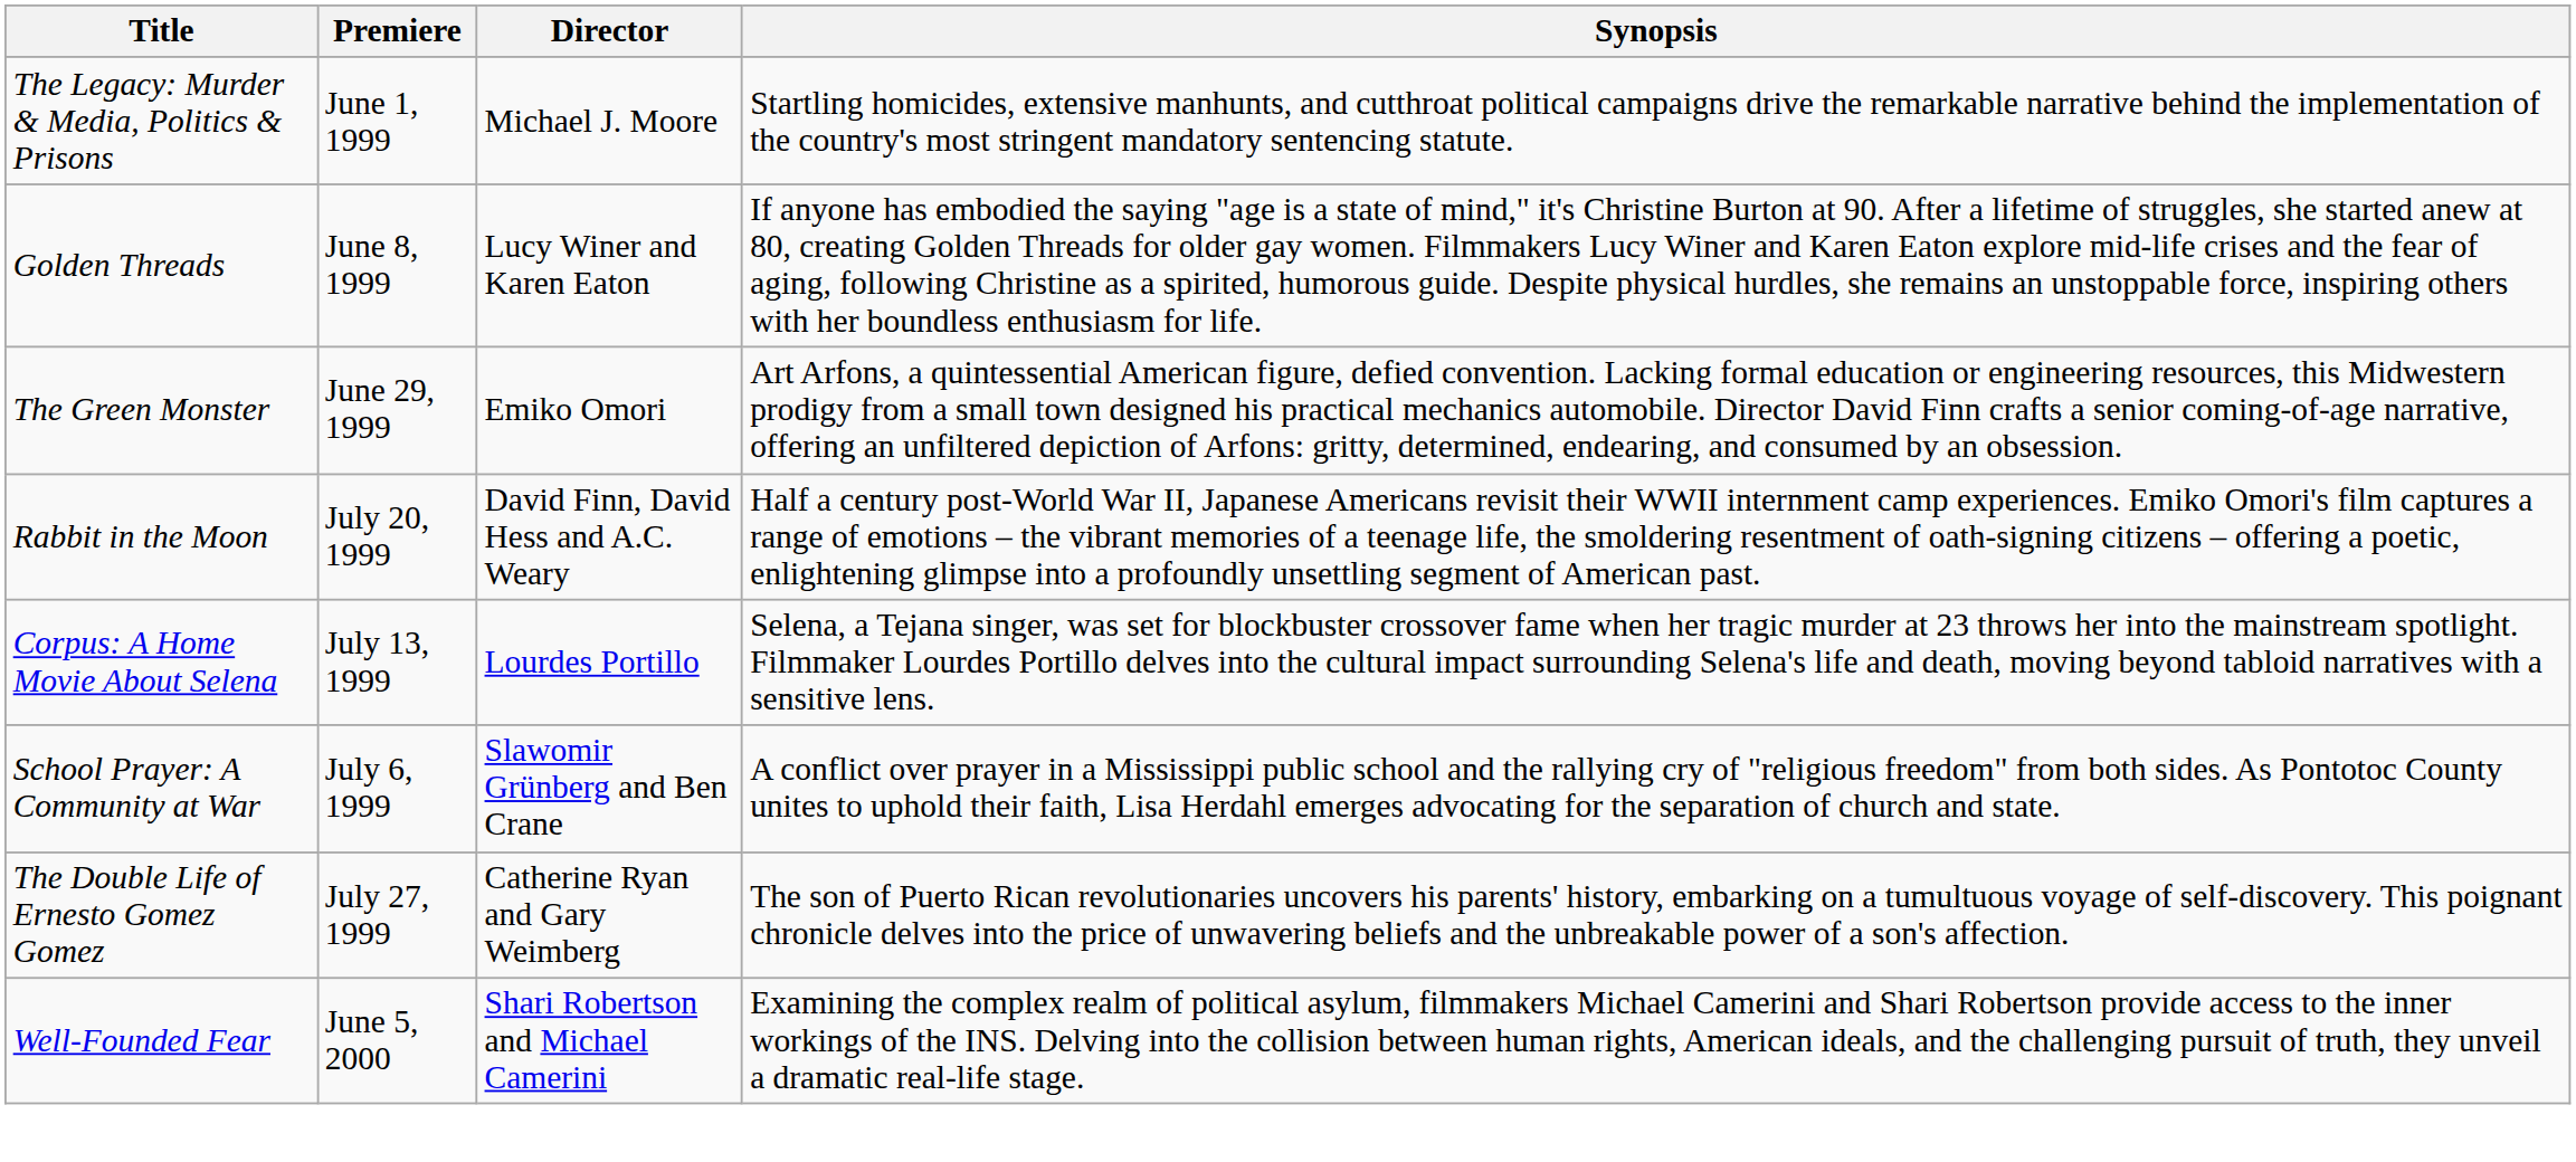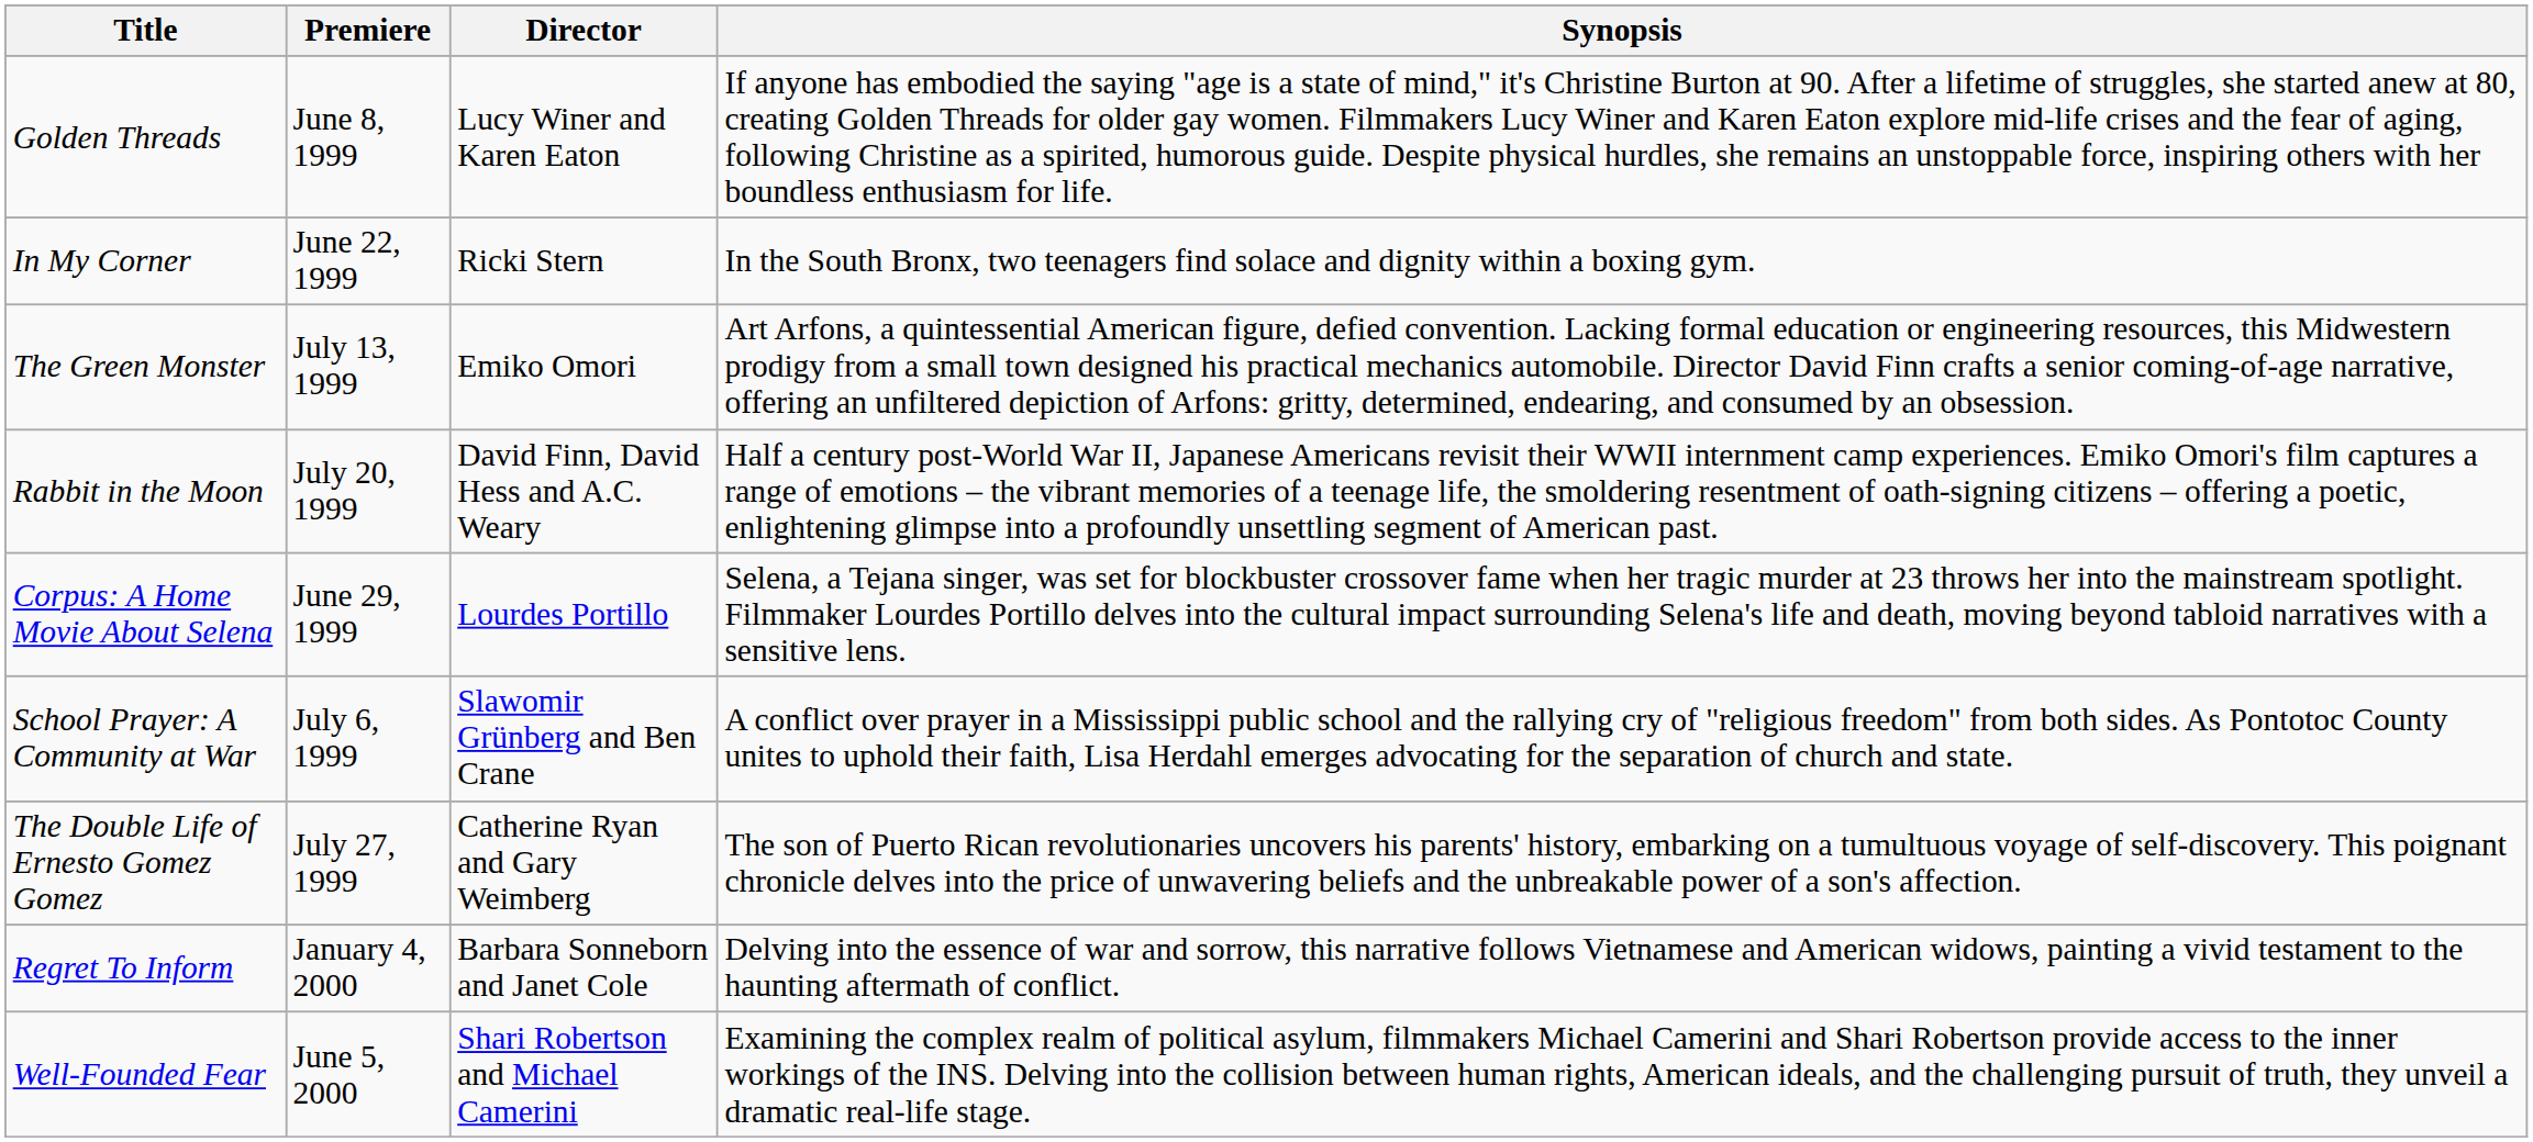- row: The Legacy: Murder & Media, Politics & Prisons | June 1, 1999 | Michael J. Moore | Startling homicides, extensive manhunts, and cutthroat political campaigns drive the remarkable narrative behind the implementation of the country's most stringent mandatory sentencing statute.
+ row: In My Corner | June 22, 1999 | Ricki Stern | In the South Bronx, two teenagers find solace and dignity within a boxing gym.
The Green Monster | Premiere: June 29, 1999 -> July 13, 1999
Corpus: A Home Movie About Selena | Premiere: July 13, 1999 -> June 29, 1999
+ row: Regret To Inform | January 4, 2000 | Barbara Sonneborn and Janet Cole | Delving into the essence of war and sorrow, this narrative follows Vietnamese and American widows, painting a vivid testament to the haunting aftermath of conflict.
